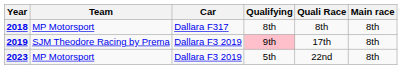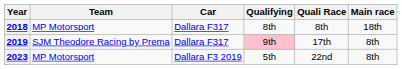2018 | Main race: 8th -> 18th
2019 | Car: Dallara F3 2019 -> Dallara F317
